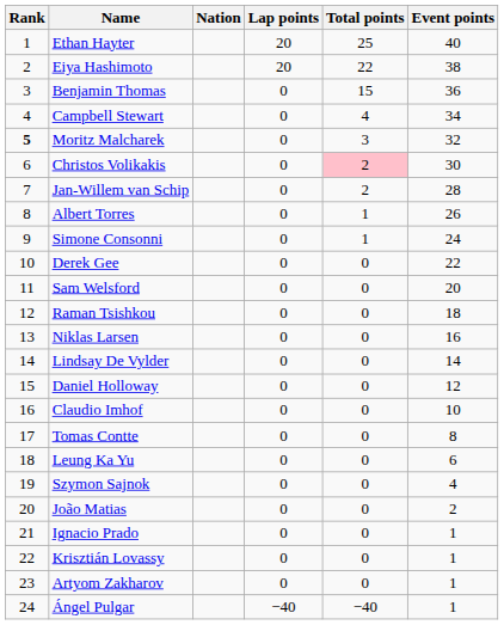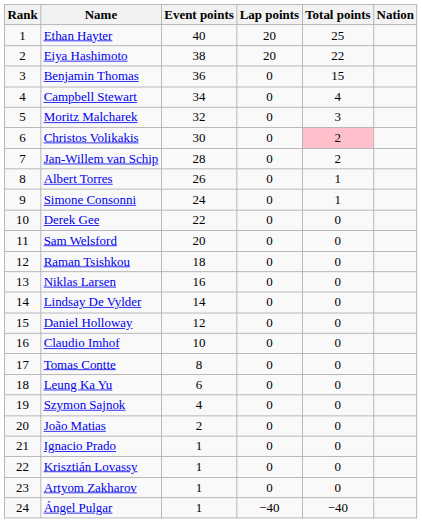columns swapped: Nation <-> Event points
Moritz Malcharek | Rank: bold -> normal
